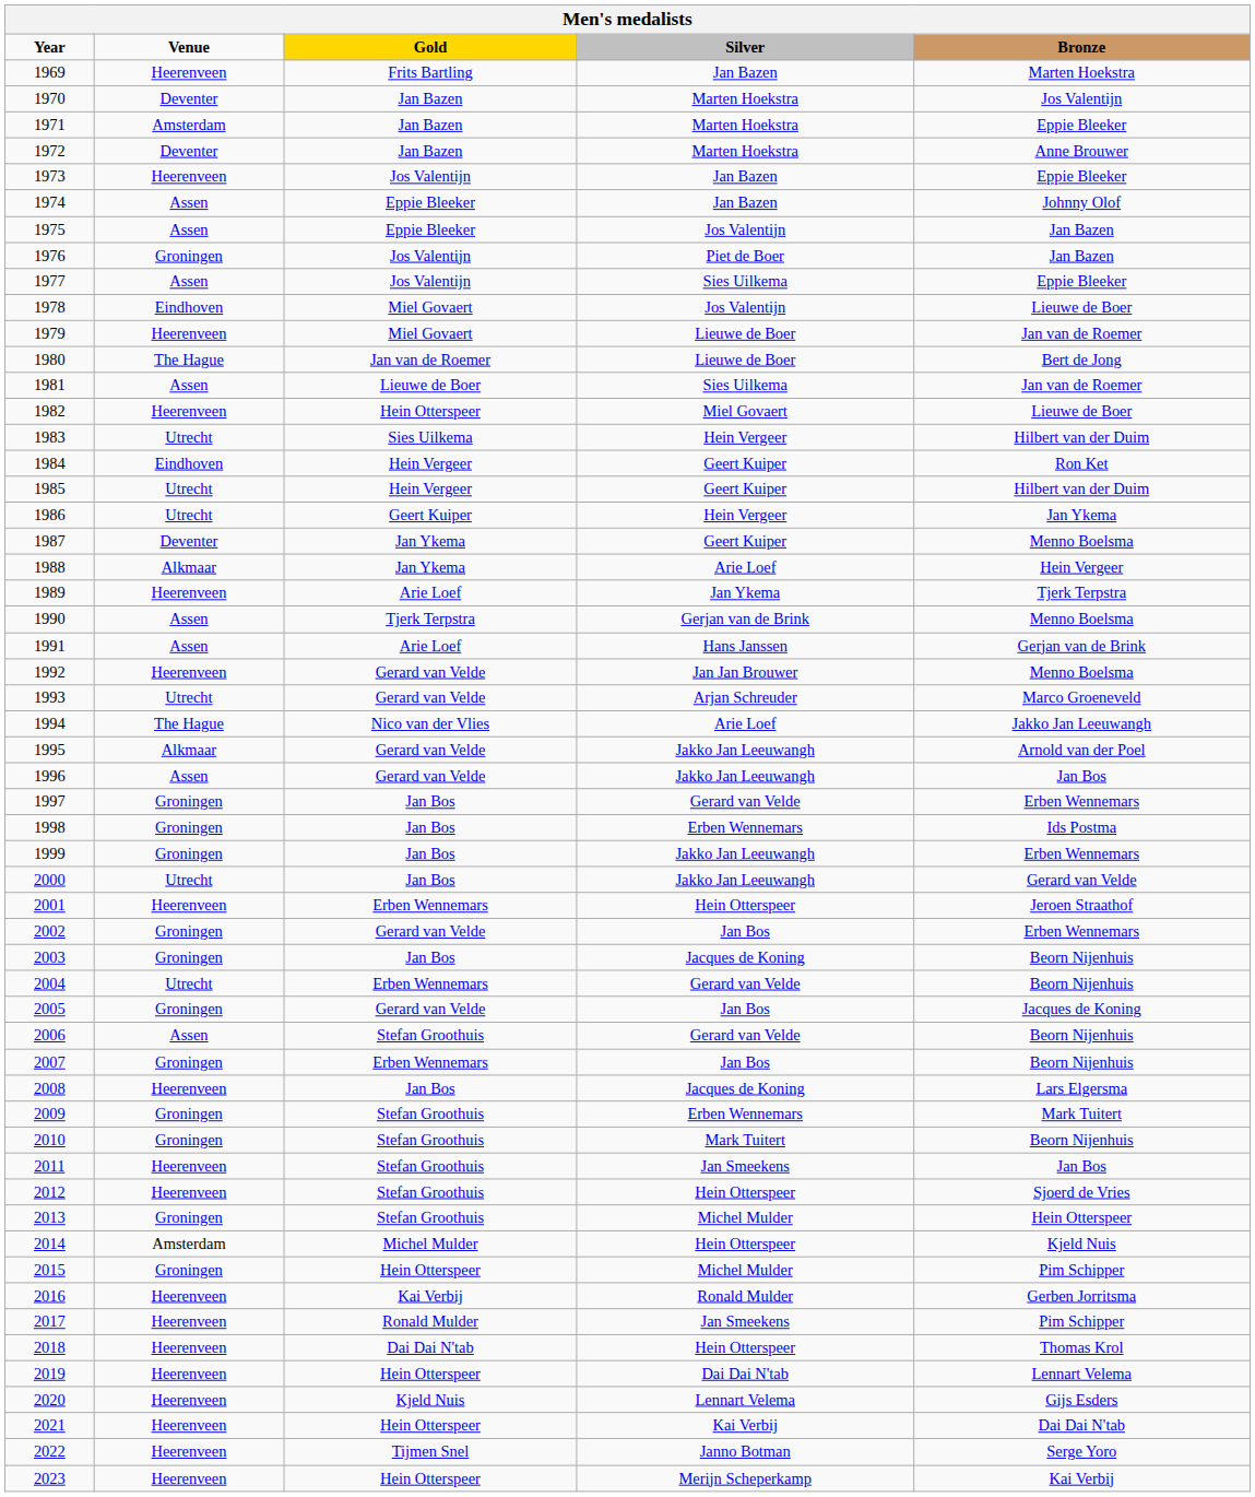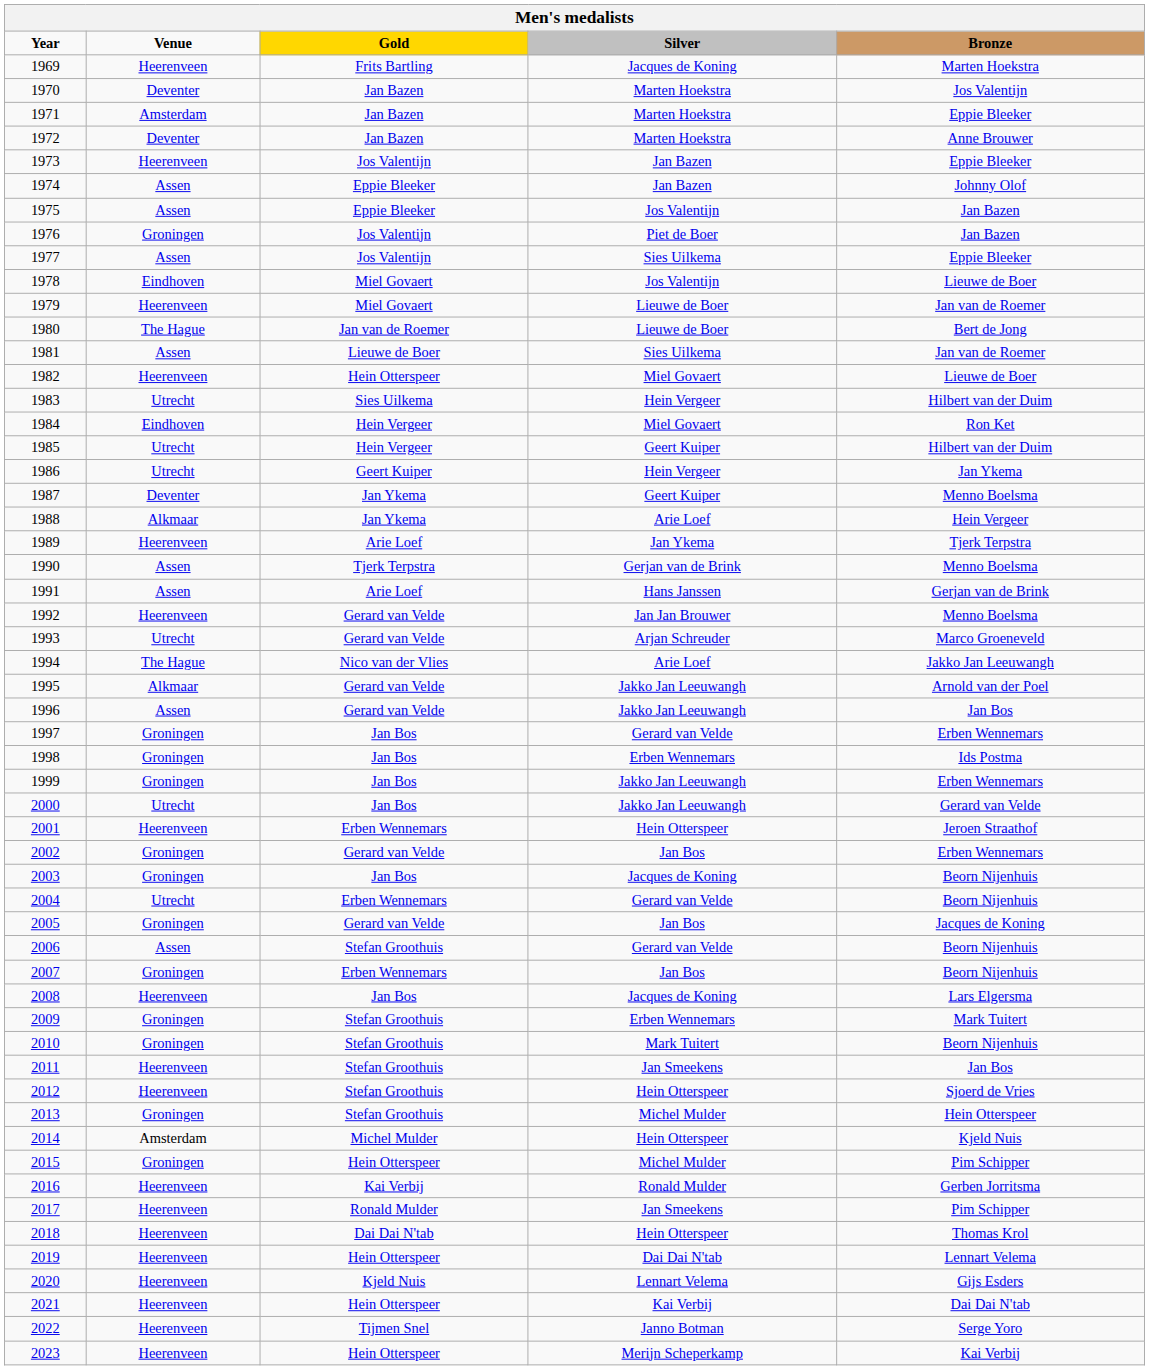1969 | Silver: Jan Bazen -> Jacques de Koning
1984 | Silver: Geert Kuiper -> Miel Govaert
